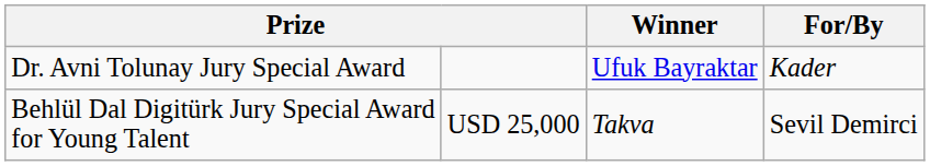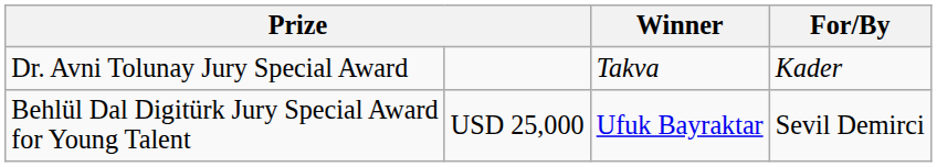Dr. Avni Tolunay Jury Special Award | Winner: Ufuk Bayraktar -> Takva
Behlül Dal Digitürk Jury Special Award for Young Talent | Winner: Takva -> Ufuk Bayraktar
